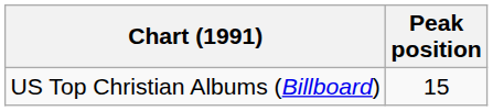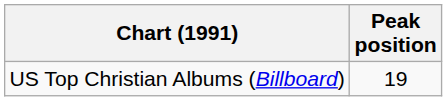US Top Christian Albums (Billboard) | Peak position: 15 -> 19
